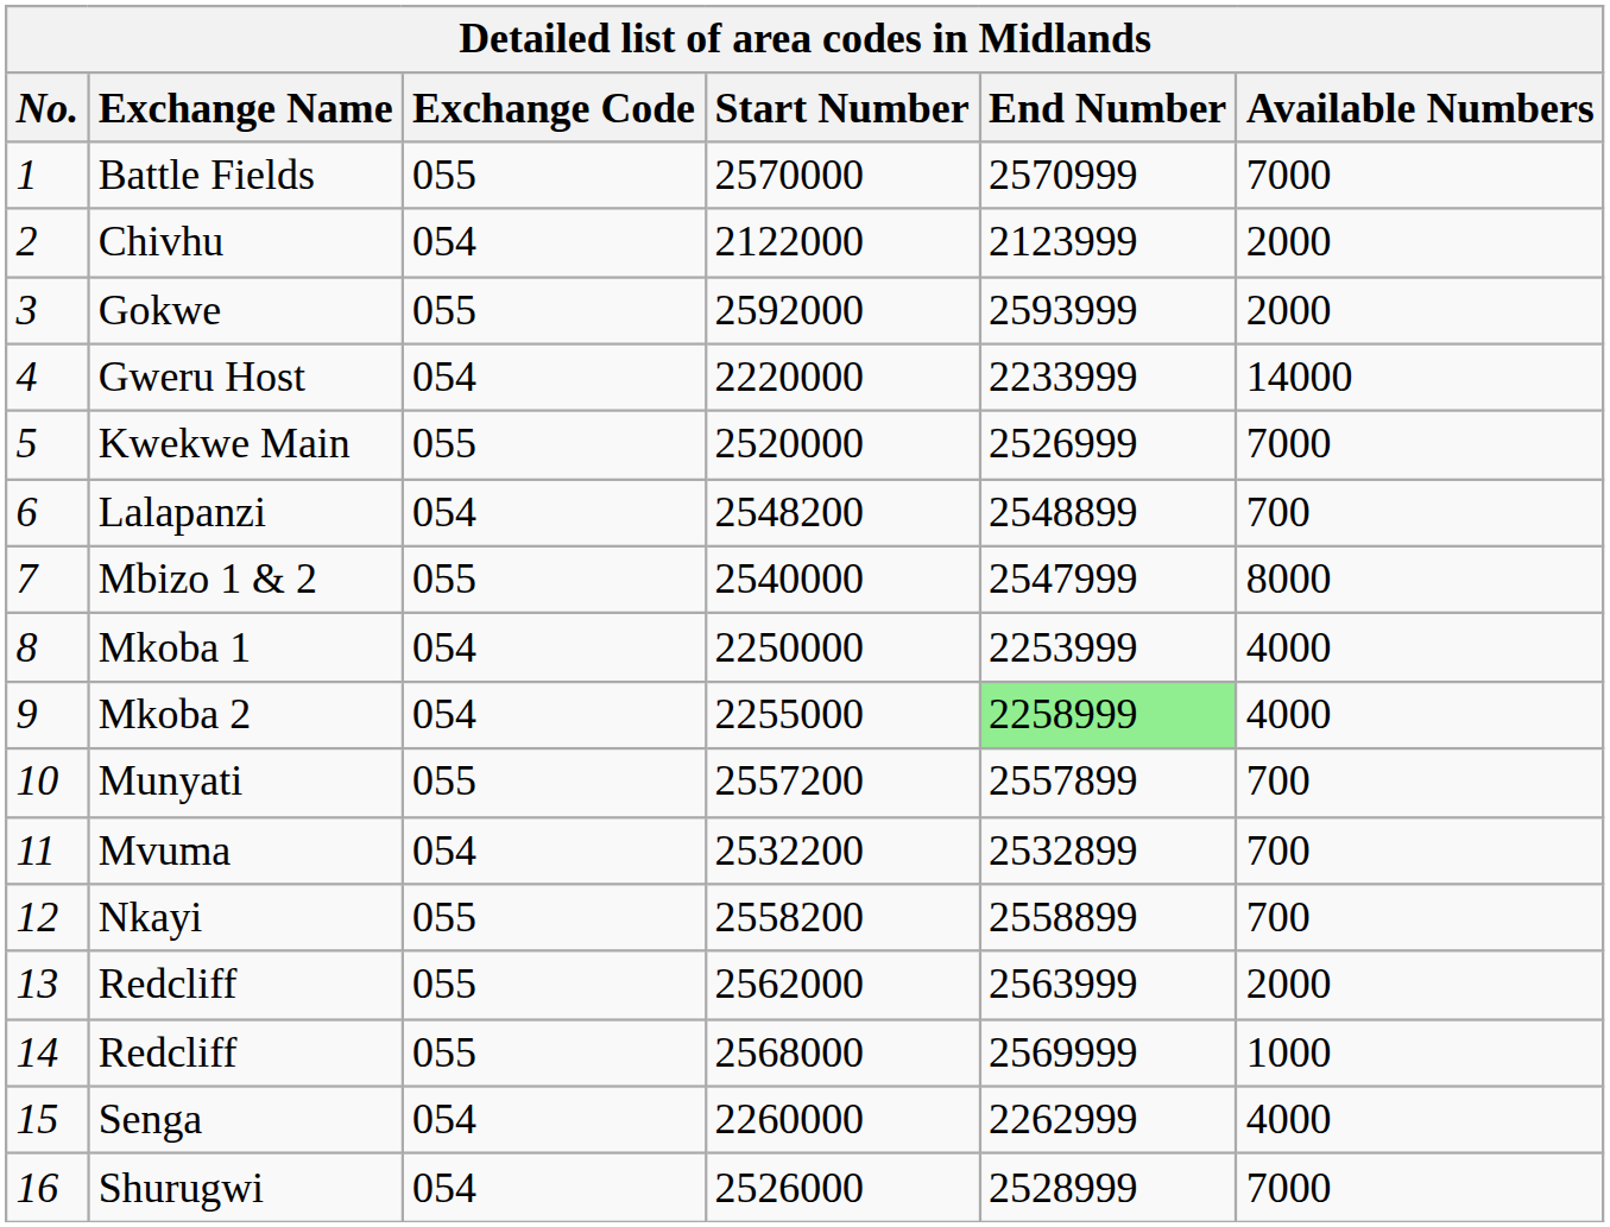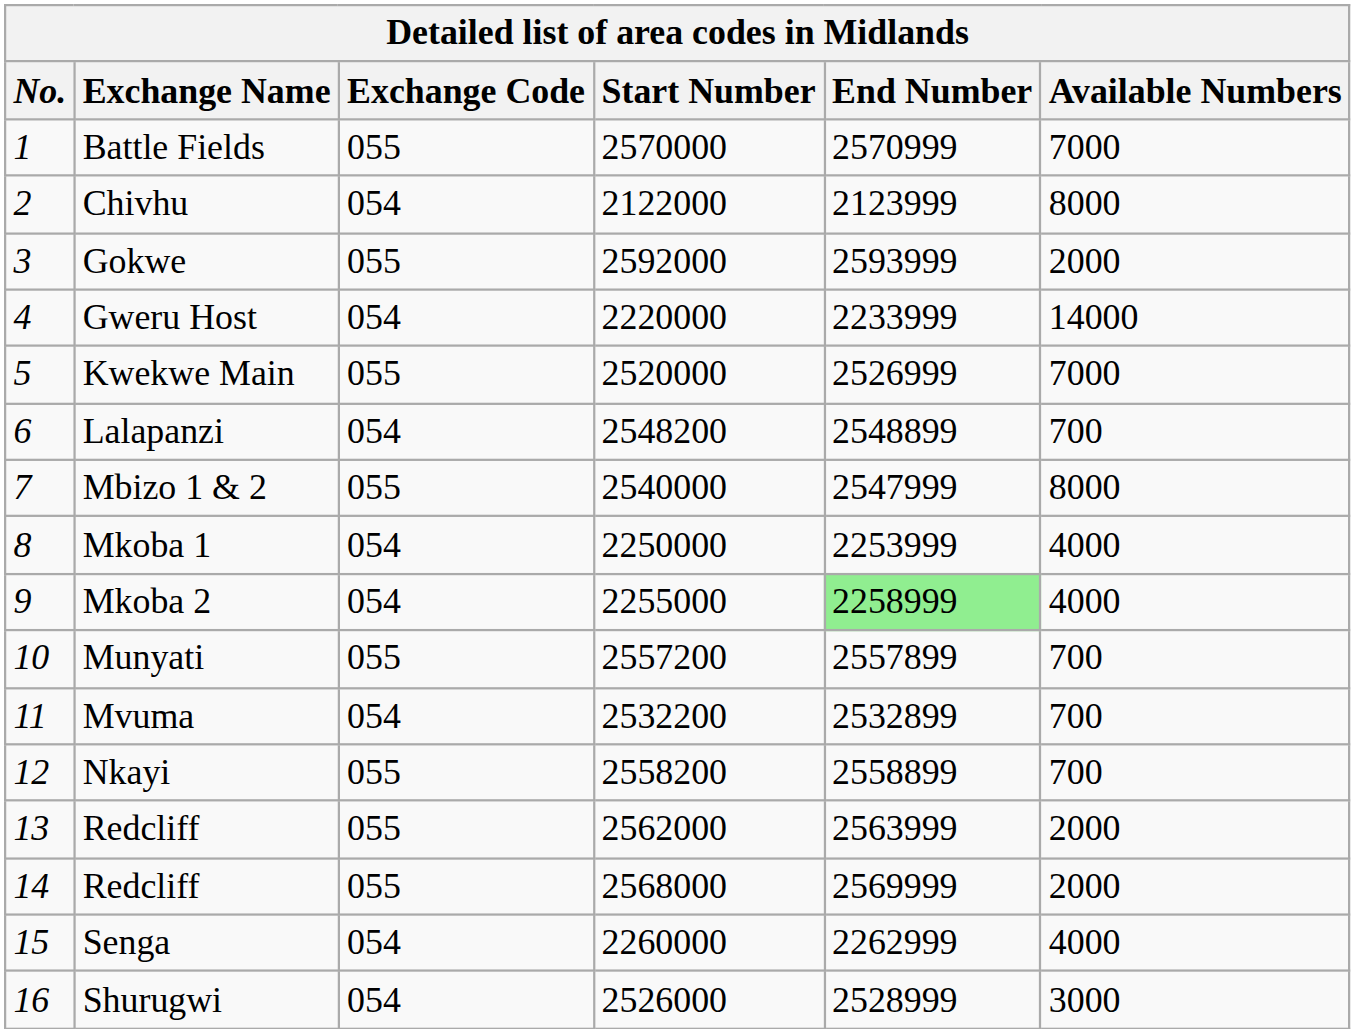Chivhu | Available Numbers: 2000 -> 8000
14 / Redcliff | Available Numbers: 1000 -> 2000
Shurugwi | Available Numbers: 7000 -> 3000
